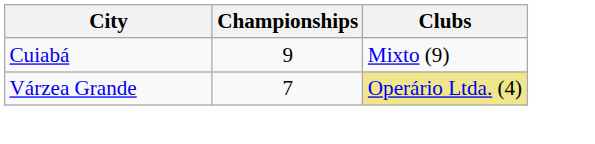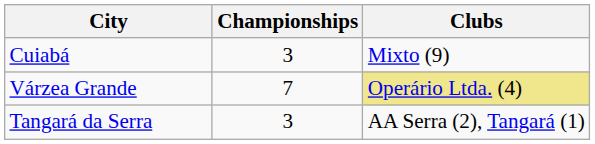Cuiabá | Championships: 9 -> 3
+ row: Tangará da Serra | 3 | AA Serra (2), Tangará (1)
